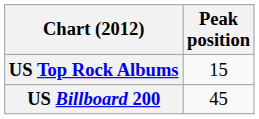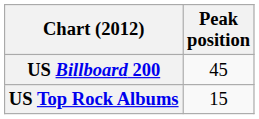rows swapped: US Billboard 200 <-> US Top Rock Albums
